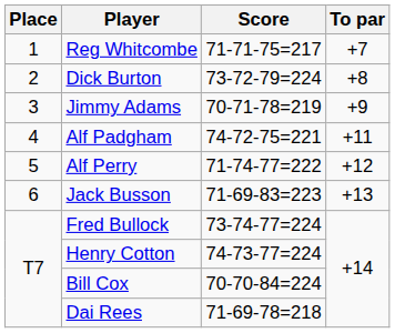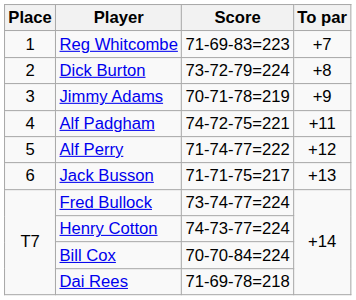Reg Whitcombe | Score: 71-71-75=217 -> 71-69-83=223
Jack Busson | Score: 71-69-83=223 -> 71-71-75=217
